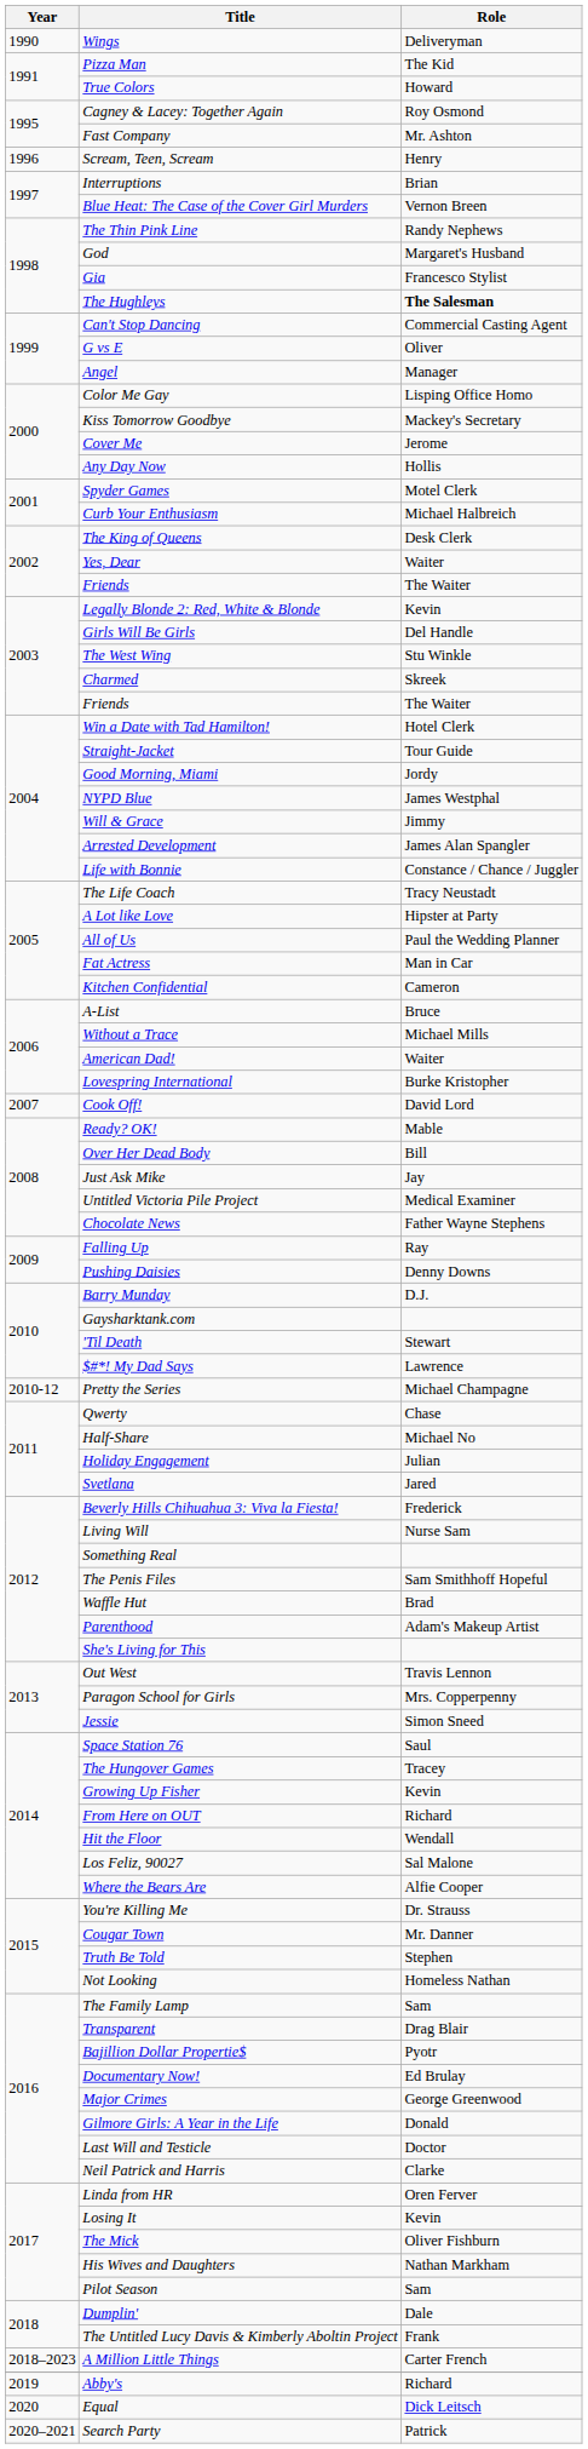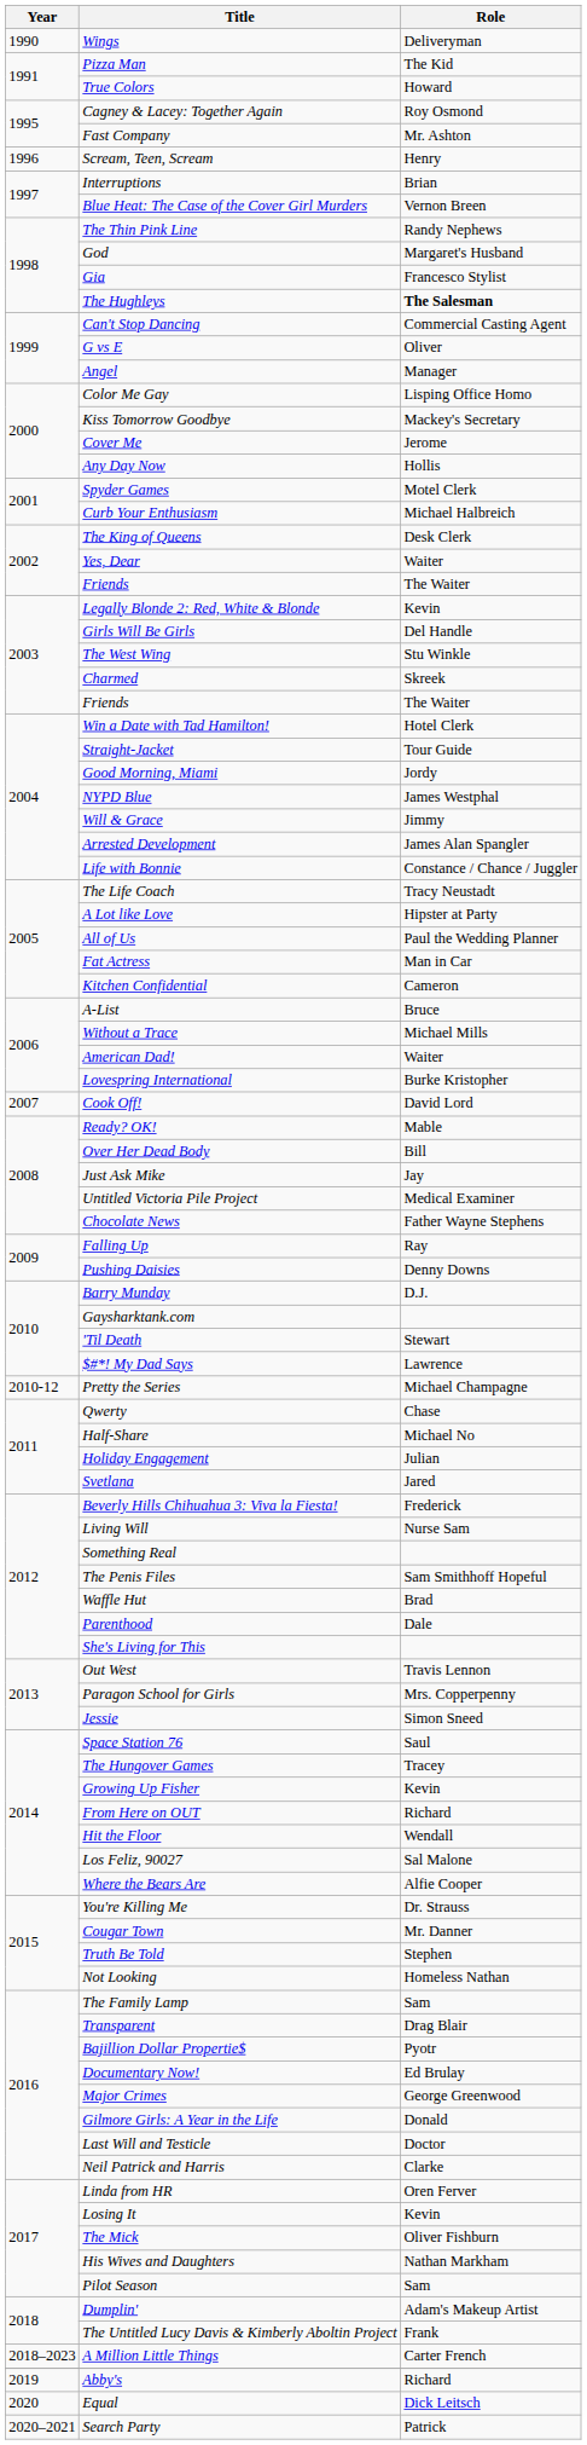Parenthood | Role: Adam's Makeup Artist -> Dale
Dumplin' | Role: Dale -> Adam's Makeup Artist
